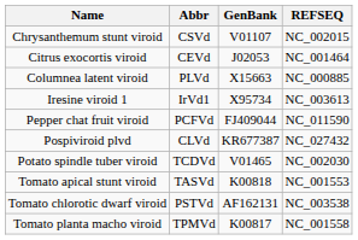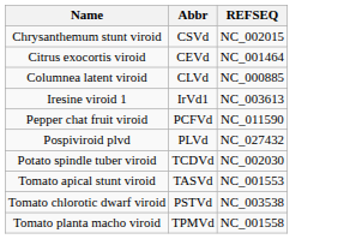- column: GenBank | V01107 | J02053 | X15663 | X95734 | FJ409044 | KR677387 | V01465 | K00818 | AF162131 | K00817
Columnea latent viroid | Abbr: PLVd -> CLVd
Pospiviroid plvd | Abbr: CLVd -> PLVd
